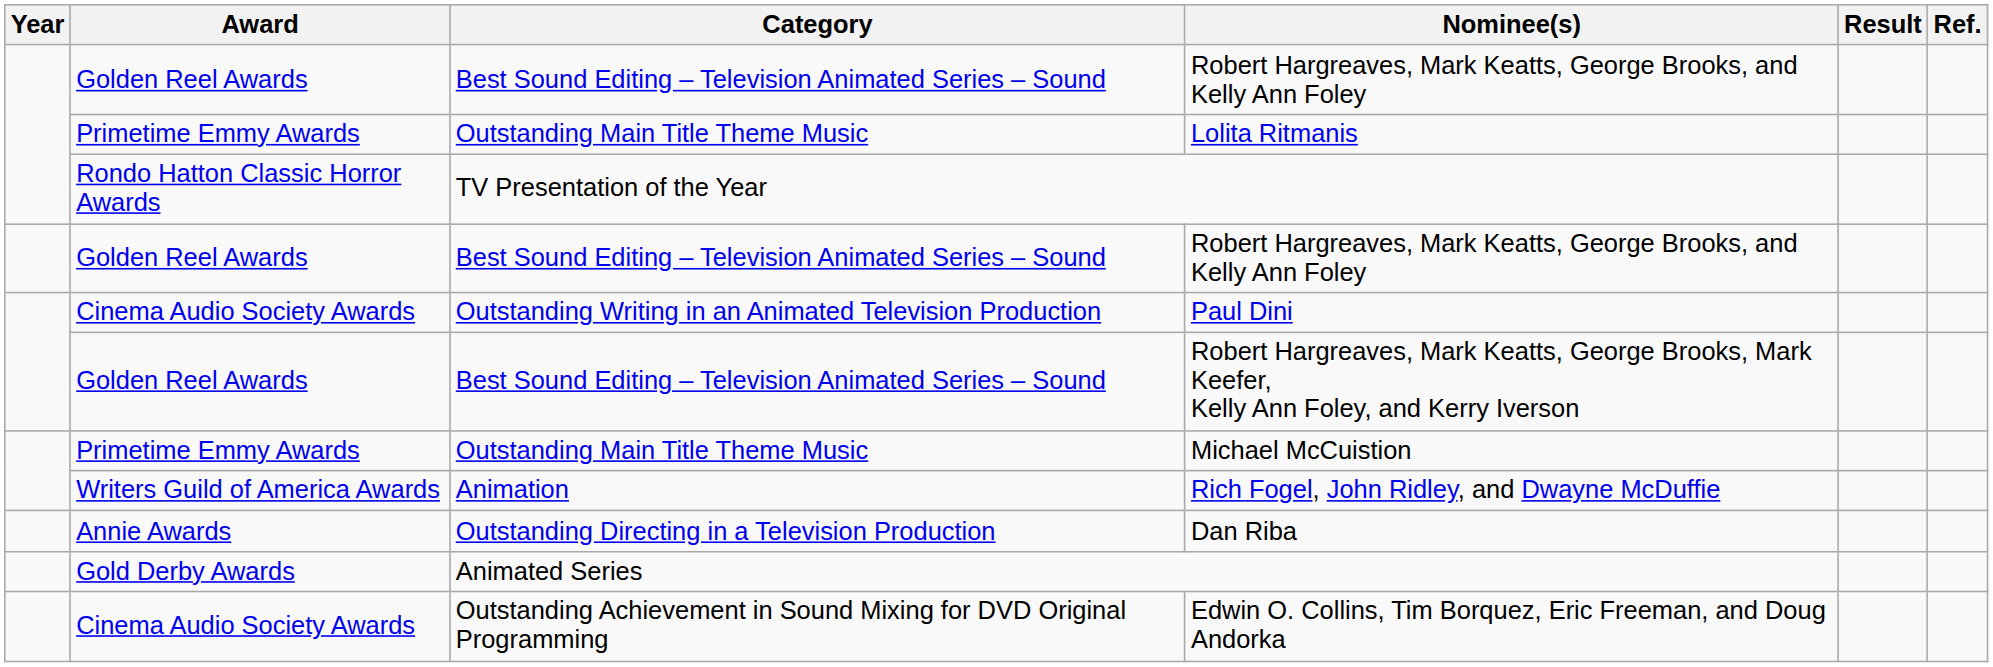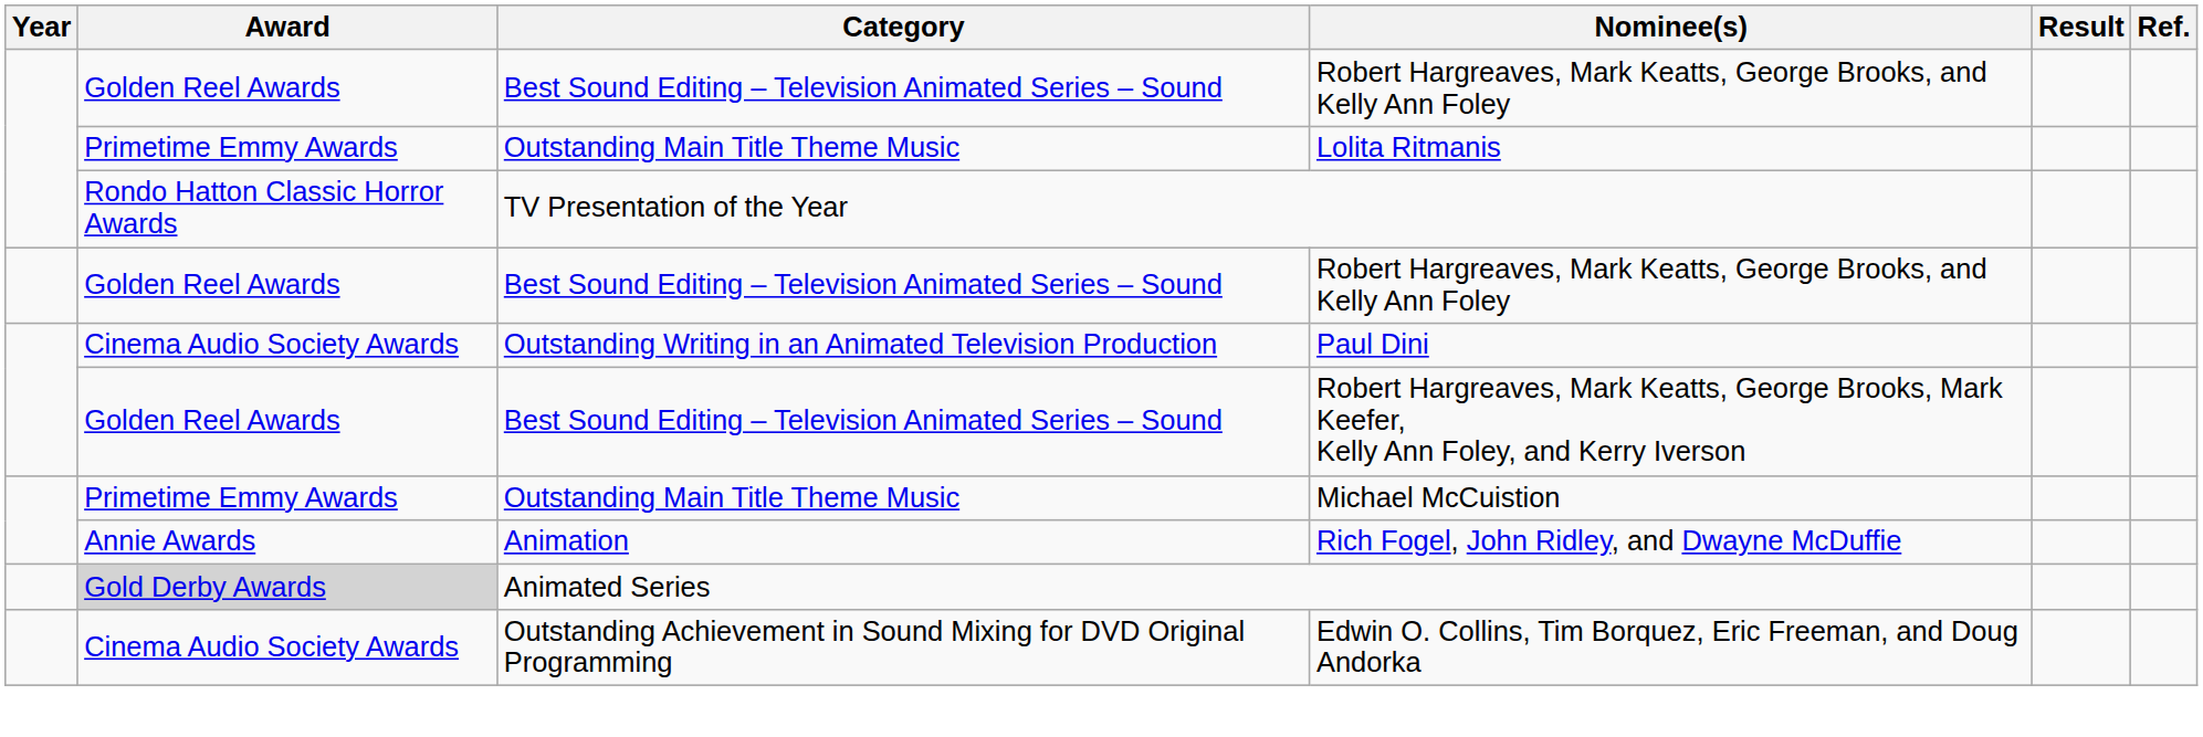Rich Fogel, John Ridley, and Dwayne McDuffie | Award: Writers Guild of America Awards -> Annie Awards
- row: Annie Awards | Outstanding Directing in a Television Production | Dan Riba
Animated Series | Award: no background -> lightgrey background
